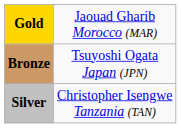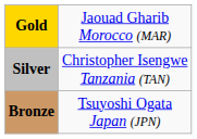rows swapped: Silver <-> Bronze
